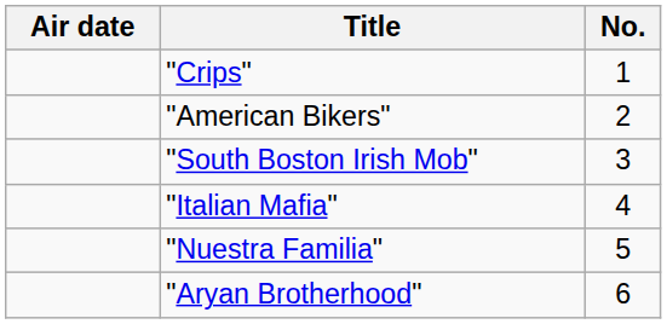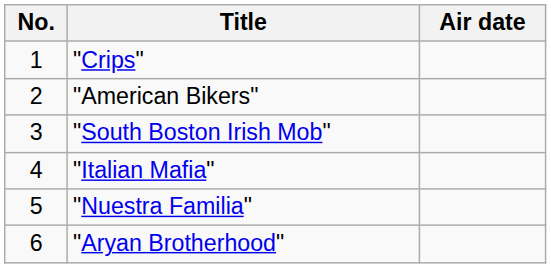columns swapped: No. <-> Air date
